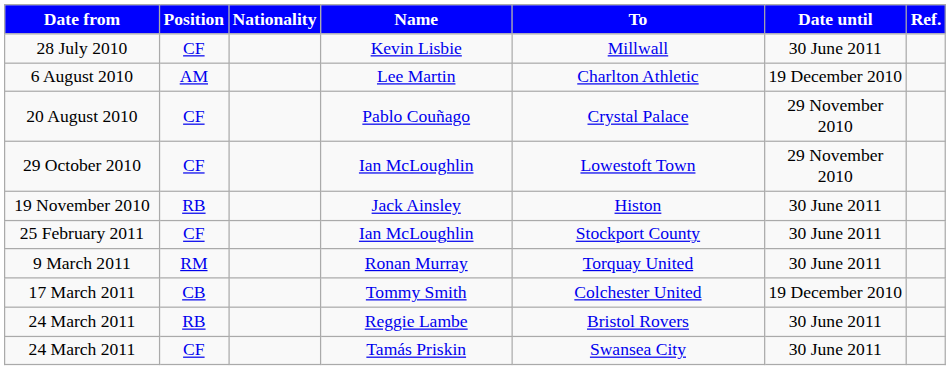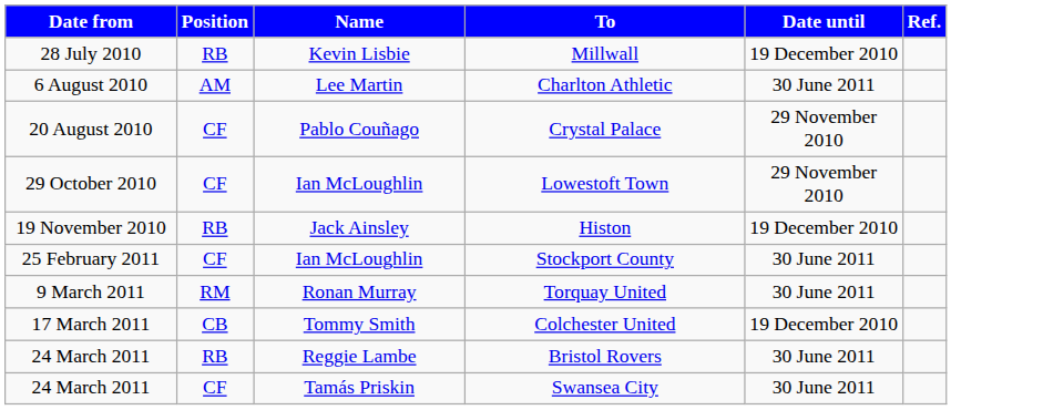- column: Nationality
28 July 2010 | Position: CF -> RB
28 July 2010 | Date until: 30 June 2011 -> 19 December 2010
6 August 2010 | Date until: 19 December 2010 -> 30 June 2011
19 November 2010 | Date until: 30 June 2011 -> 19 December 2010
